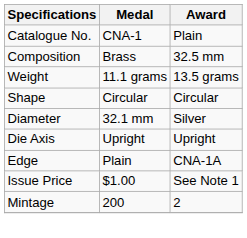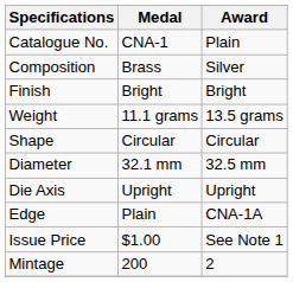Composition | Award: 32.5 mm -> Silver
+ row: Finish | Bright | Bright
Diameter | Award: Silver -> 32.5 mm
